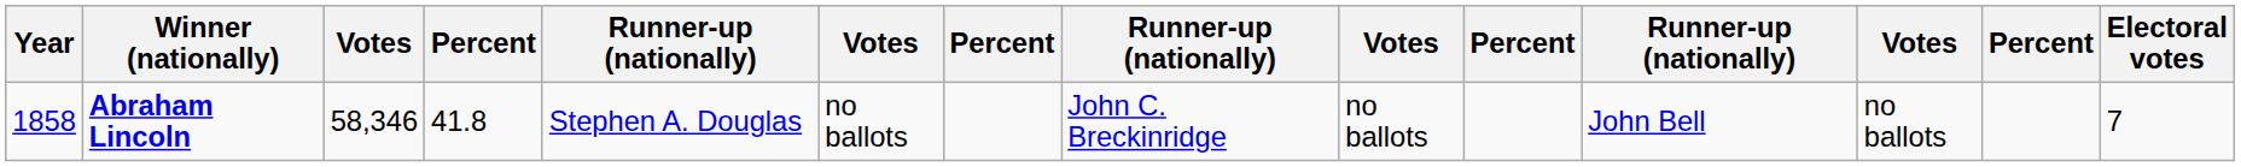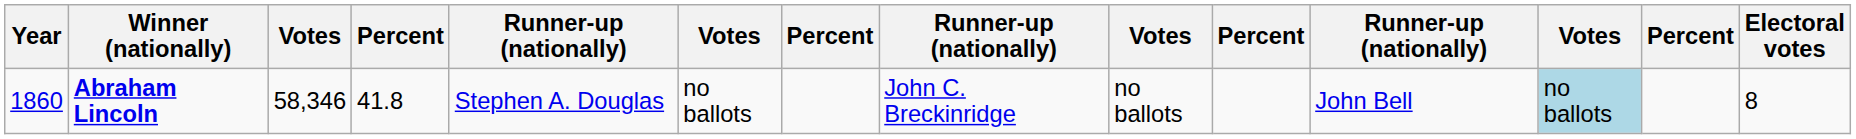Abraham Lincoln | Year: 1858 -> 1860
Abraham Lincoln | column 12: no background -> lightblue background
Abraham Lincoln | Electoral votes: 7 -> 8
